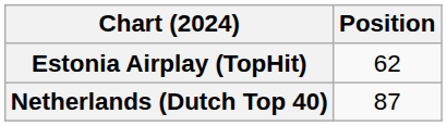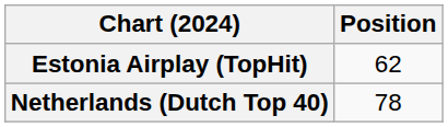Netherlands (Dutch Top 40) | Position: 87 -> 78
